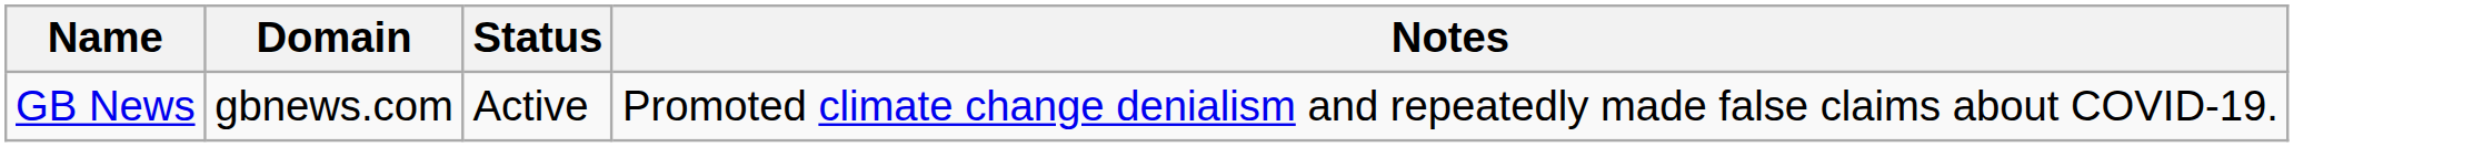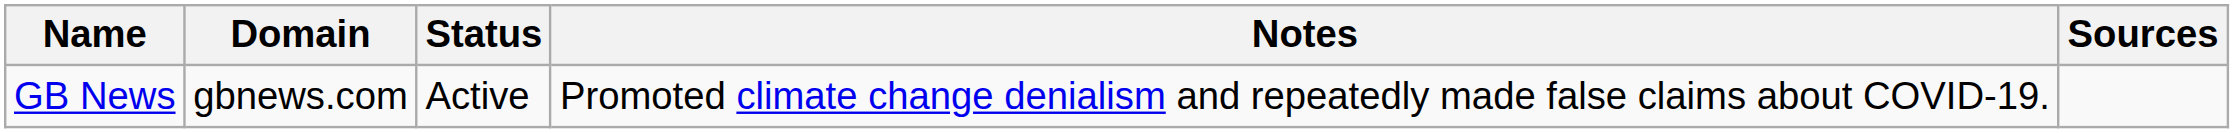+ column: Sources
